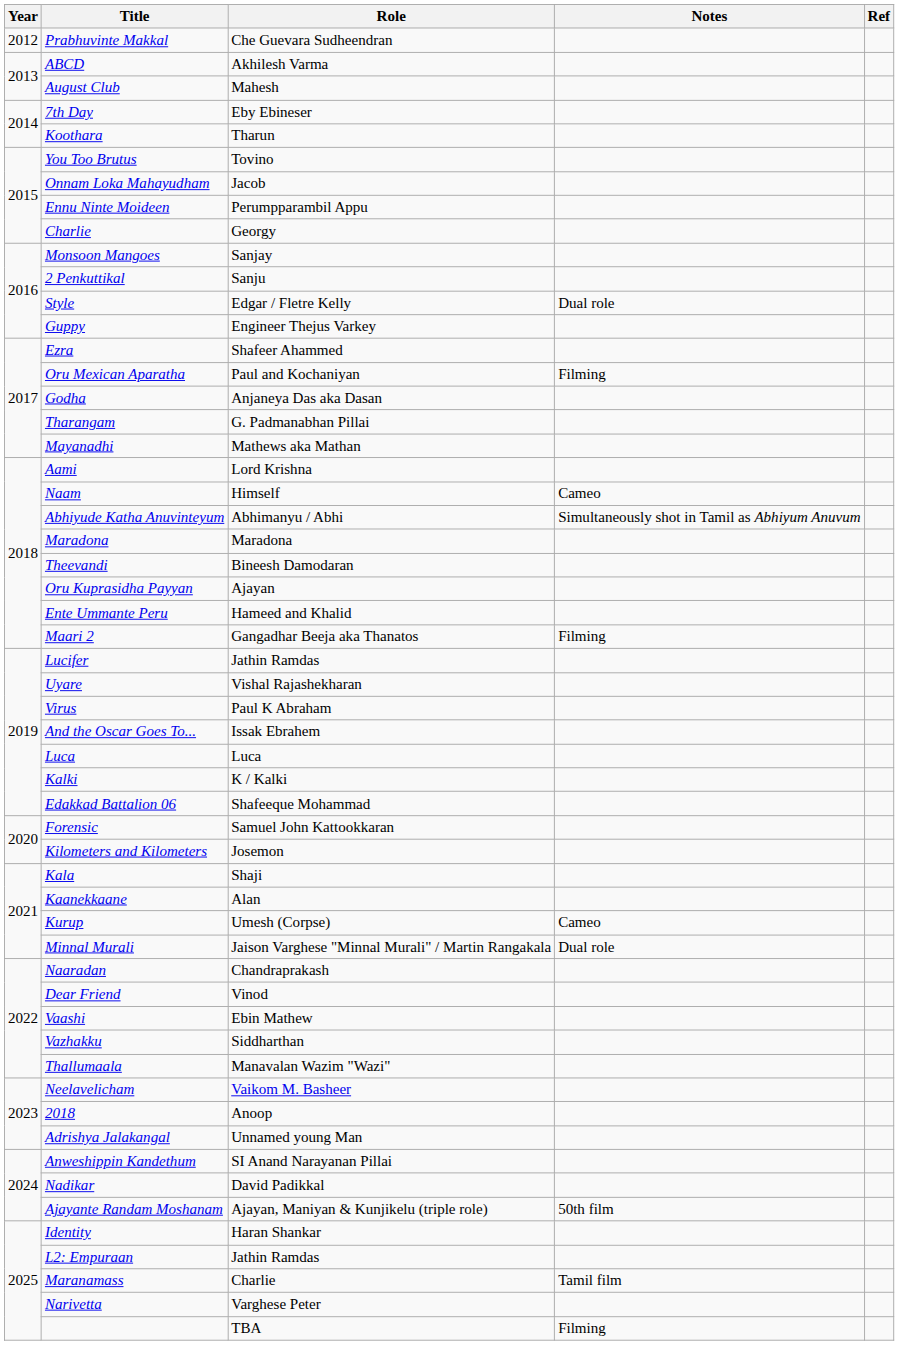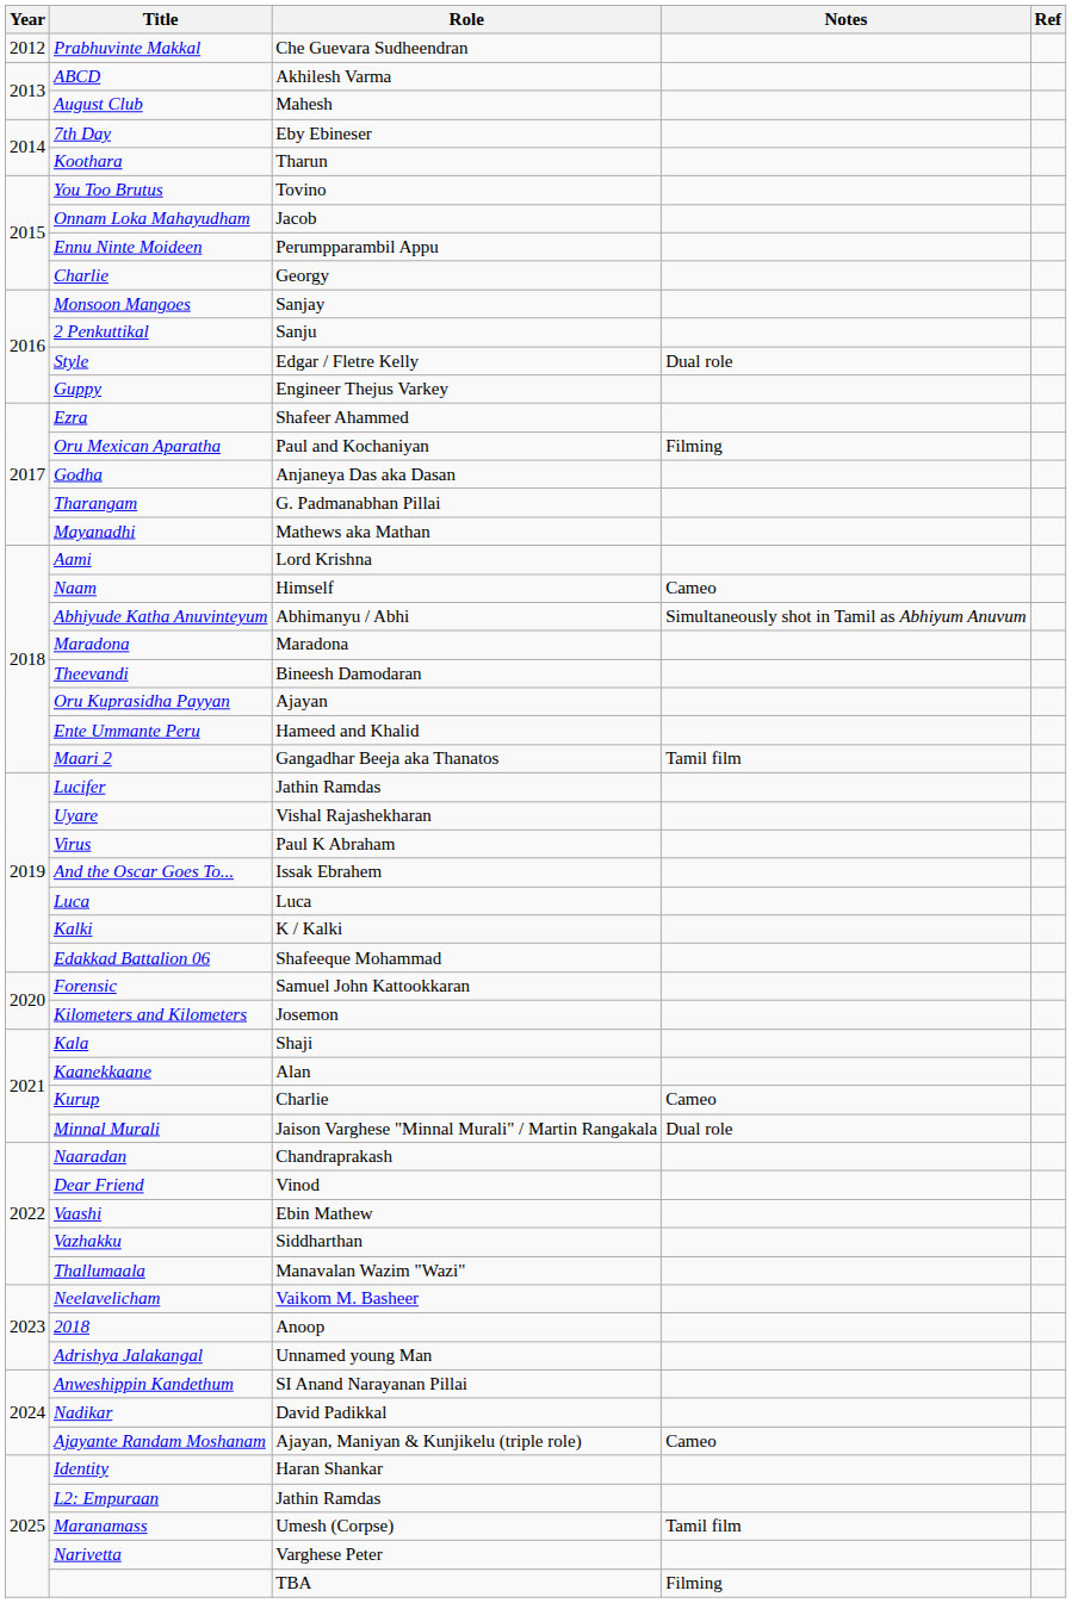Maari 2 | Notes: Filming -> Tamil film
Kurup | Role: Umesh (Corpse) -> Charlie
Ajayante Randam Moshanam | Notes: 50th film -> Cameo
Maranamass | Role: Charlie -> Umesh (Corpse)
